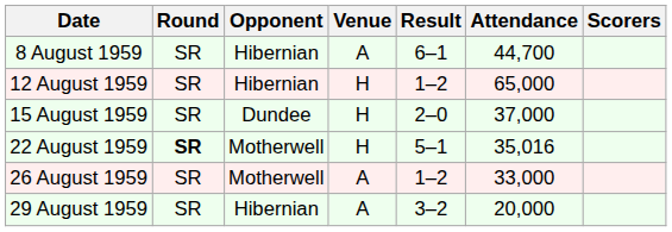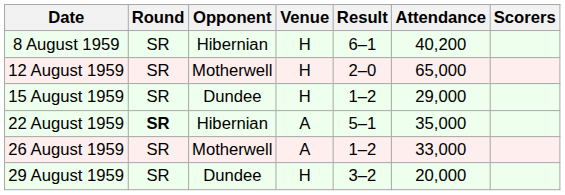8 August 1959 | Venue: A -> H
8 August 1959 | Attendance: 44,700 -> 40,200
12 August 1959 | Opponent: Hibernian -> Motherwell
12 August 1959 | Result: 1–2 -> 2–0
15 August 1959 | Result: 2–0 -> 1–2
15 August 1959 | Attendance: 37,000 -> 29,000
22 August 1959 | Opponent: Motherwell -> Hibernian
22 August 1959 | Venue: H -> A
22 August 1959 | Attendance: 35,016 -> 35,000
29 August 1959 | Opponent: Hibernian -> Dundee
29 August 1959 | Venue: A -> H
